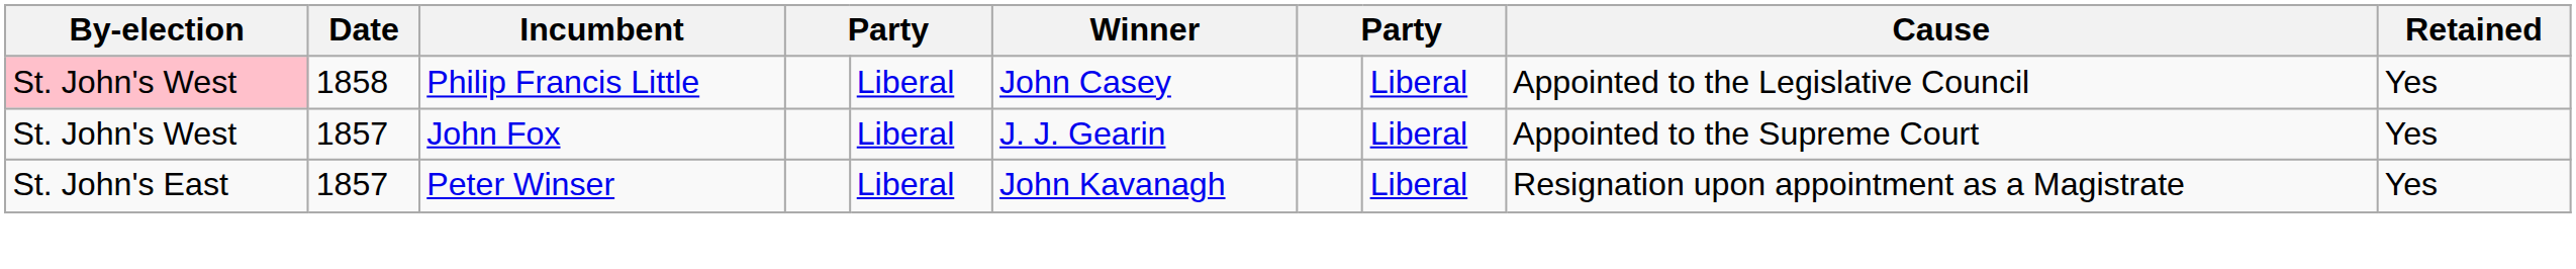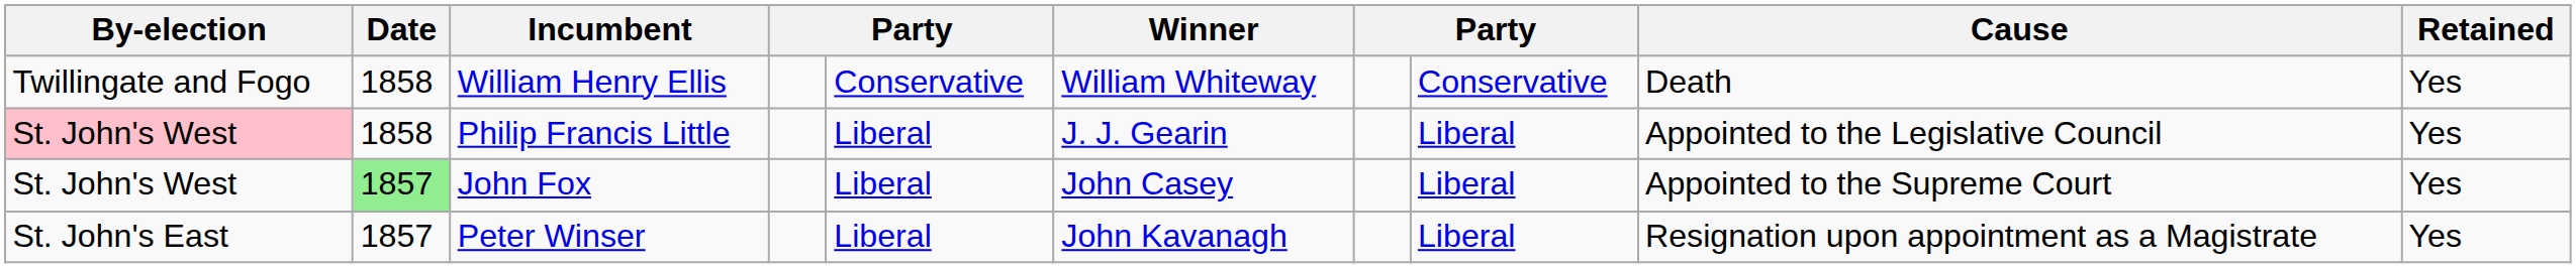+ row: Twillingate and Fogo | 1858 | William Henry Ellis | Conservative | William Whiteway | Conservative | Death | Yes
Philip Francis Little | Winner: John Casey -> J. J. Gearin
John Fox | Date: no background -> lightgreen background
John Fox | Winner: J. J. Gearin -> John Casey
